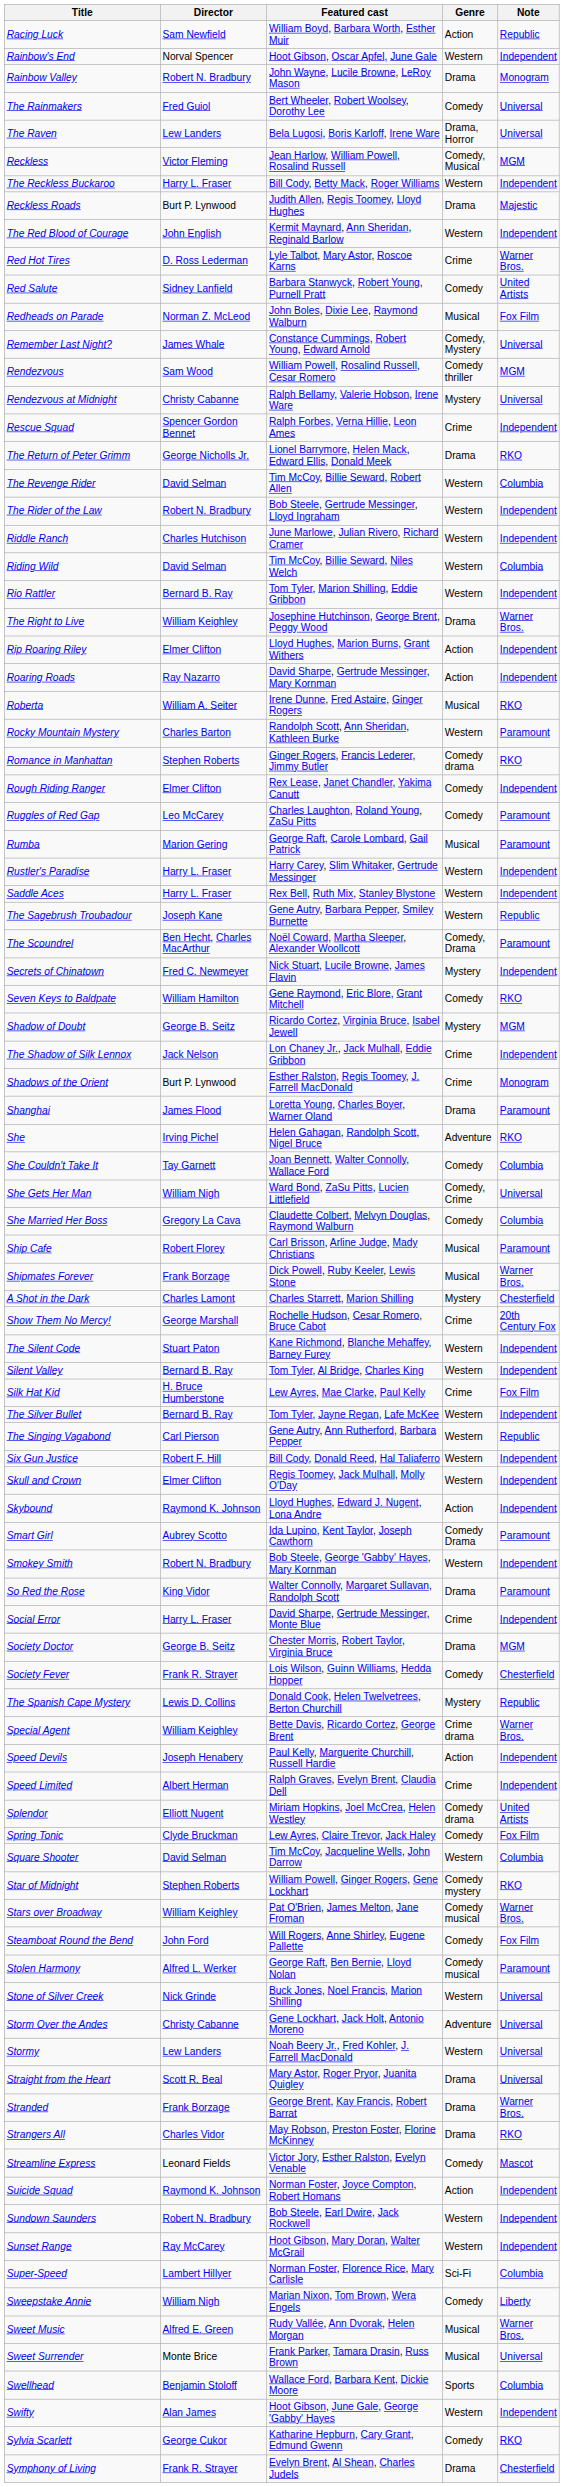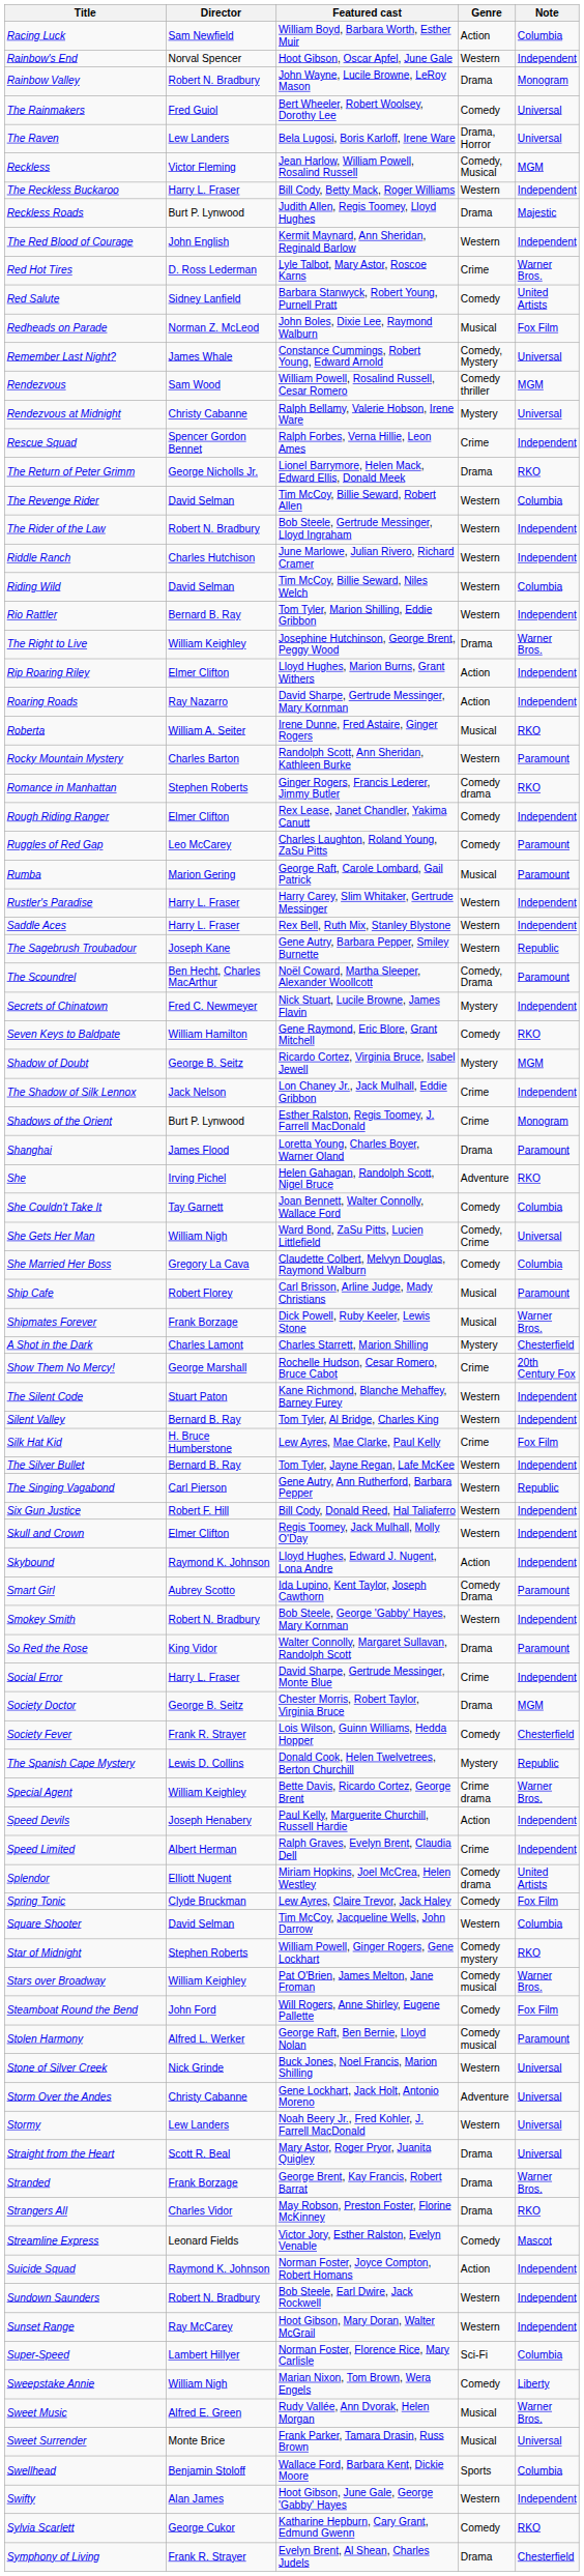Racing Luck | Note: Republic -> Columbia
